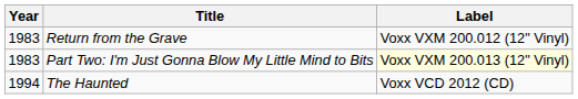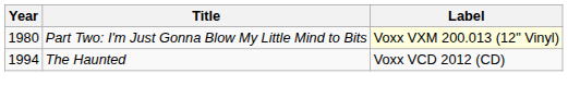- row: 1983 | Return from the Grave | Voxx VXM 200.012 (12" Vinyl)
Part Two: I'm Just Gonna Blow My Little Mind to Bits | Year: 1983 -> 1980
